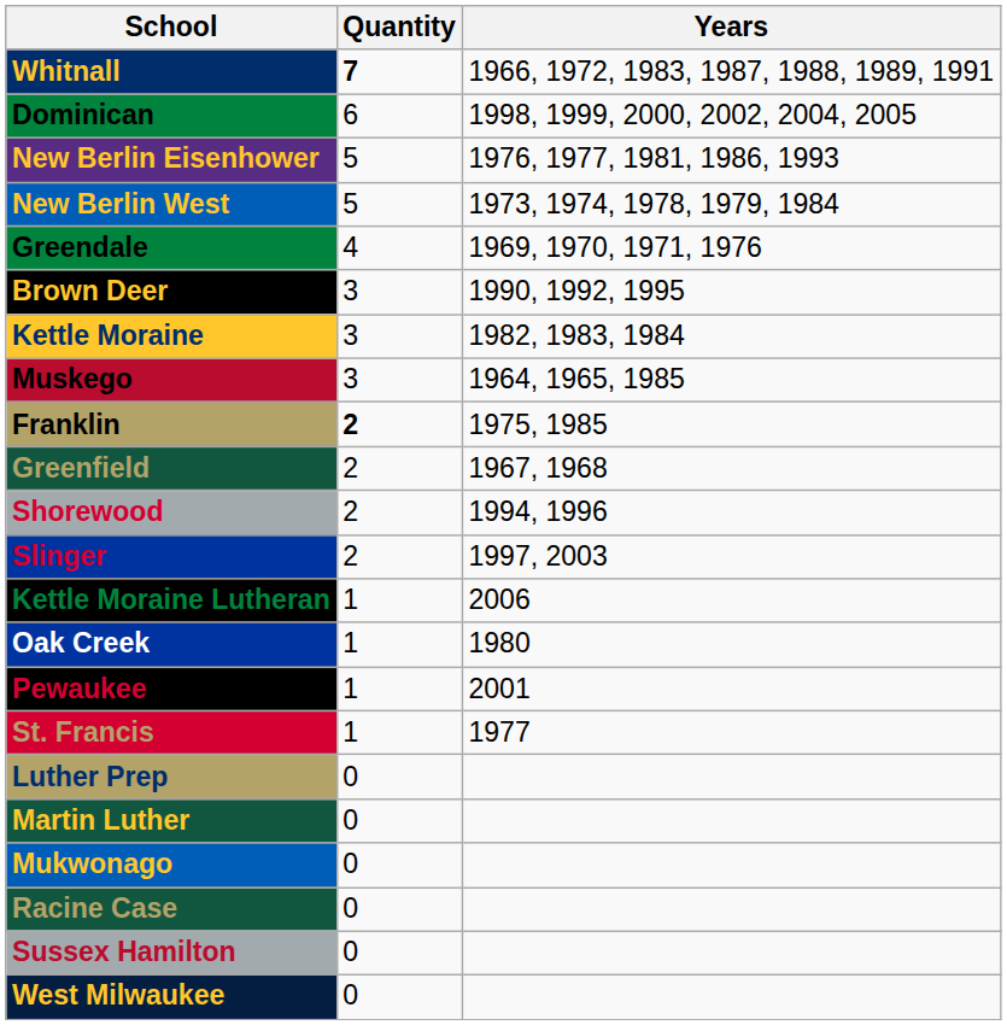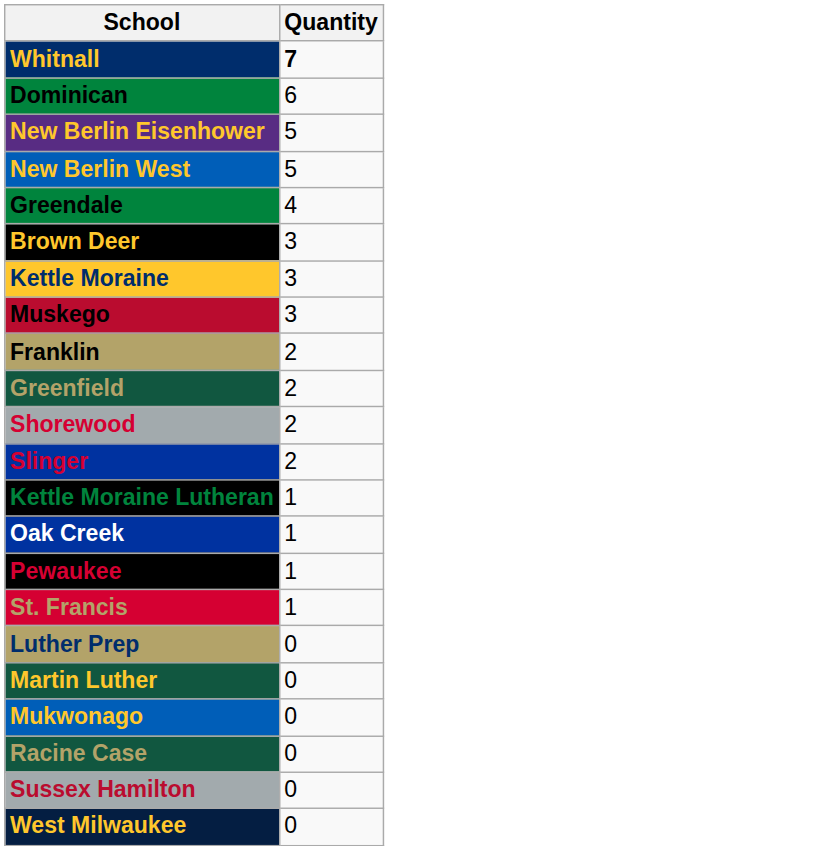- column: Years | 1966, 1972, 1983, 1987, 1988, 1989, 1991 | 1998, 1999, 2000, 2002, 2004, 2005 | 1976, 1977, 1981, 1986, 1993 | 1973, 1974, 1978, 1979, 1984 | 1969, 1970, 1971, 1976 | 1990, 1992, 1995 | 1982, 1983, 1984 | 1964, 1965, 1985 | 1975, 1985 | 1967, 1968 | 1994, 1996 | 1997, 2003 | 2006 | 1980 | 2001 | 1977
Franklin | Quantity: bold -> normal
